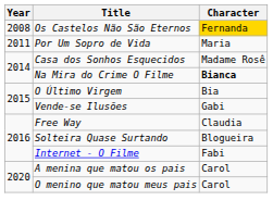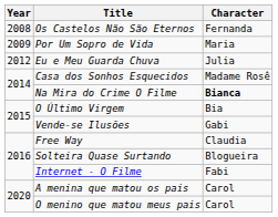Os Castelos Não São Eternos | Character: gold background -> no background
Por Um Sopro de Vida | Year: 2011 -> 2009
+ row: 2012 | Eu e Meu Guarda Chuva | Julia
